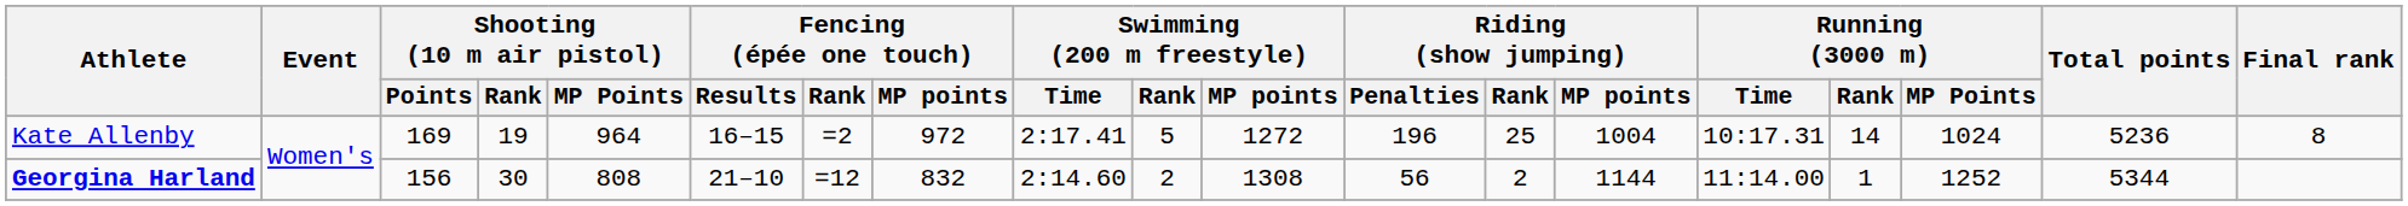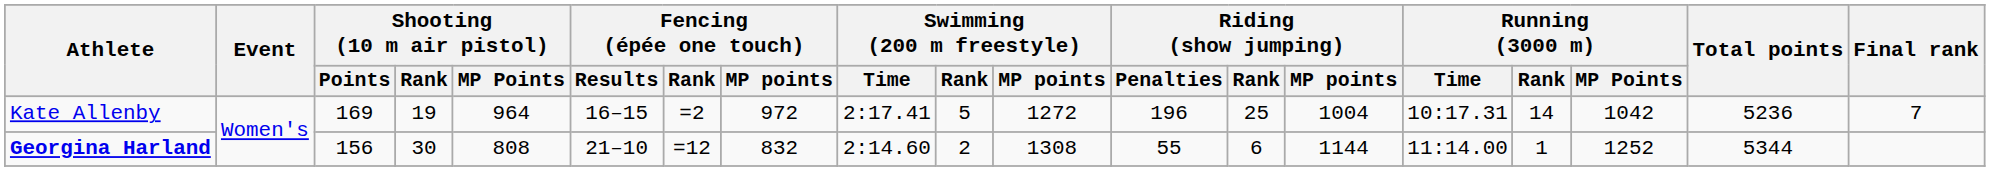Kate Allenby | Running (3000 m) / MP Points: 1024 -> 1042
Kate Allenby | Final rank: 8 -> 7
Georgina Harland | Riding (show jumping) / Penalties: 56 -> 55
Georgina Harland | Riding (show jumping) / Rank: 2 -> 6
